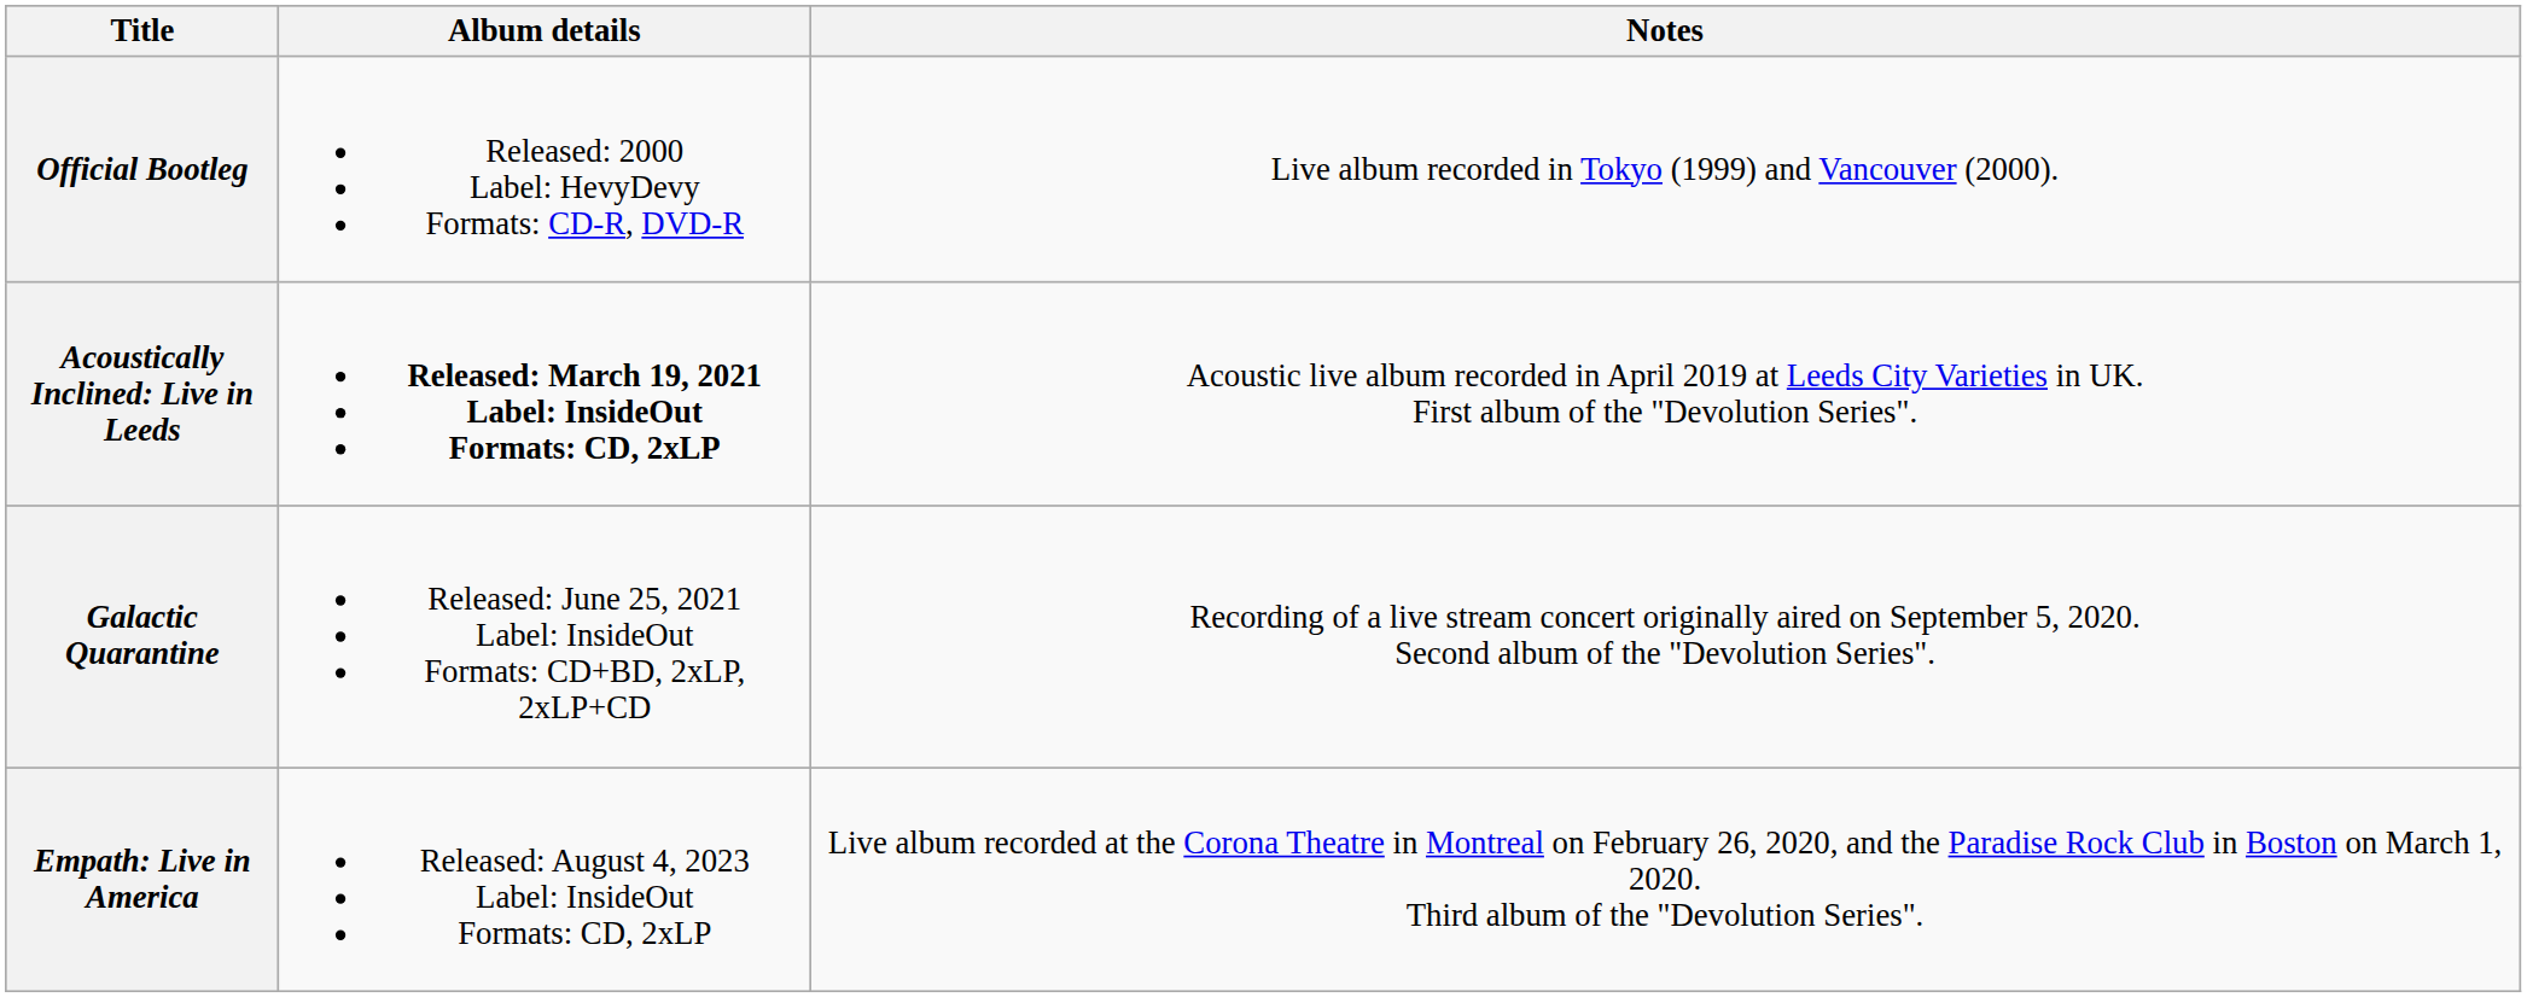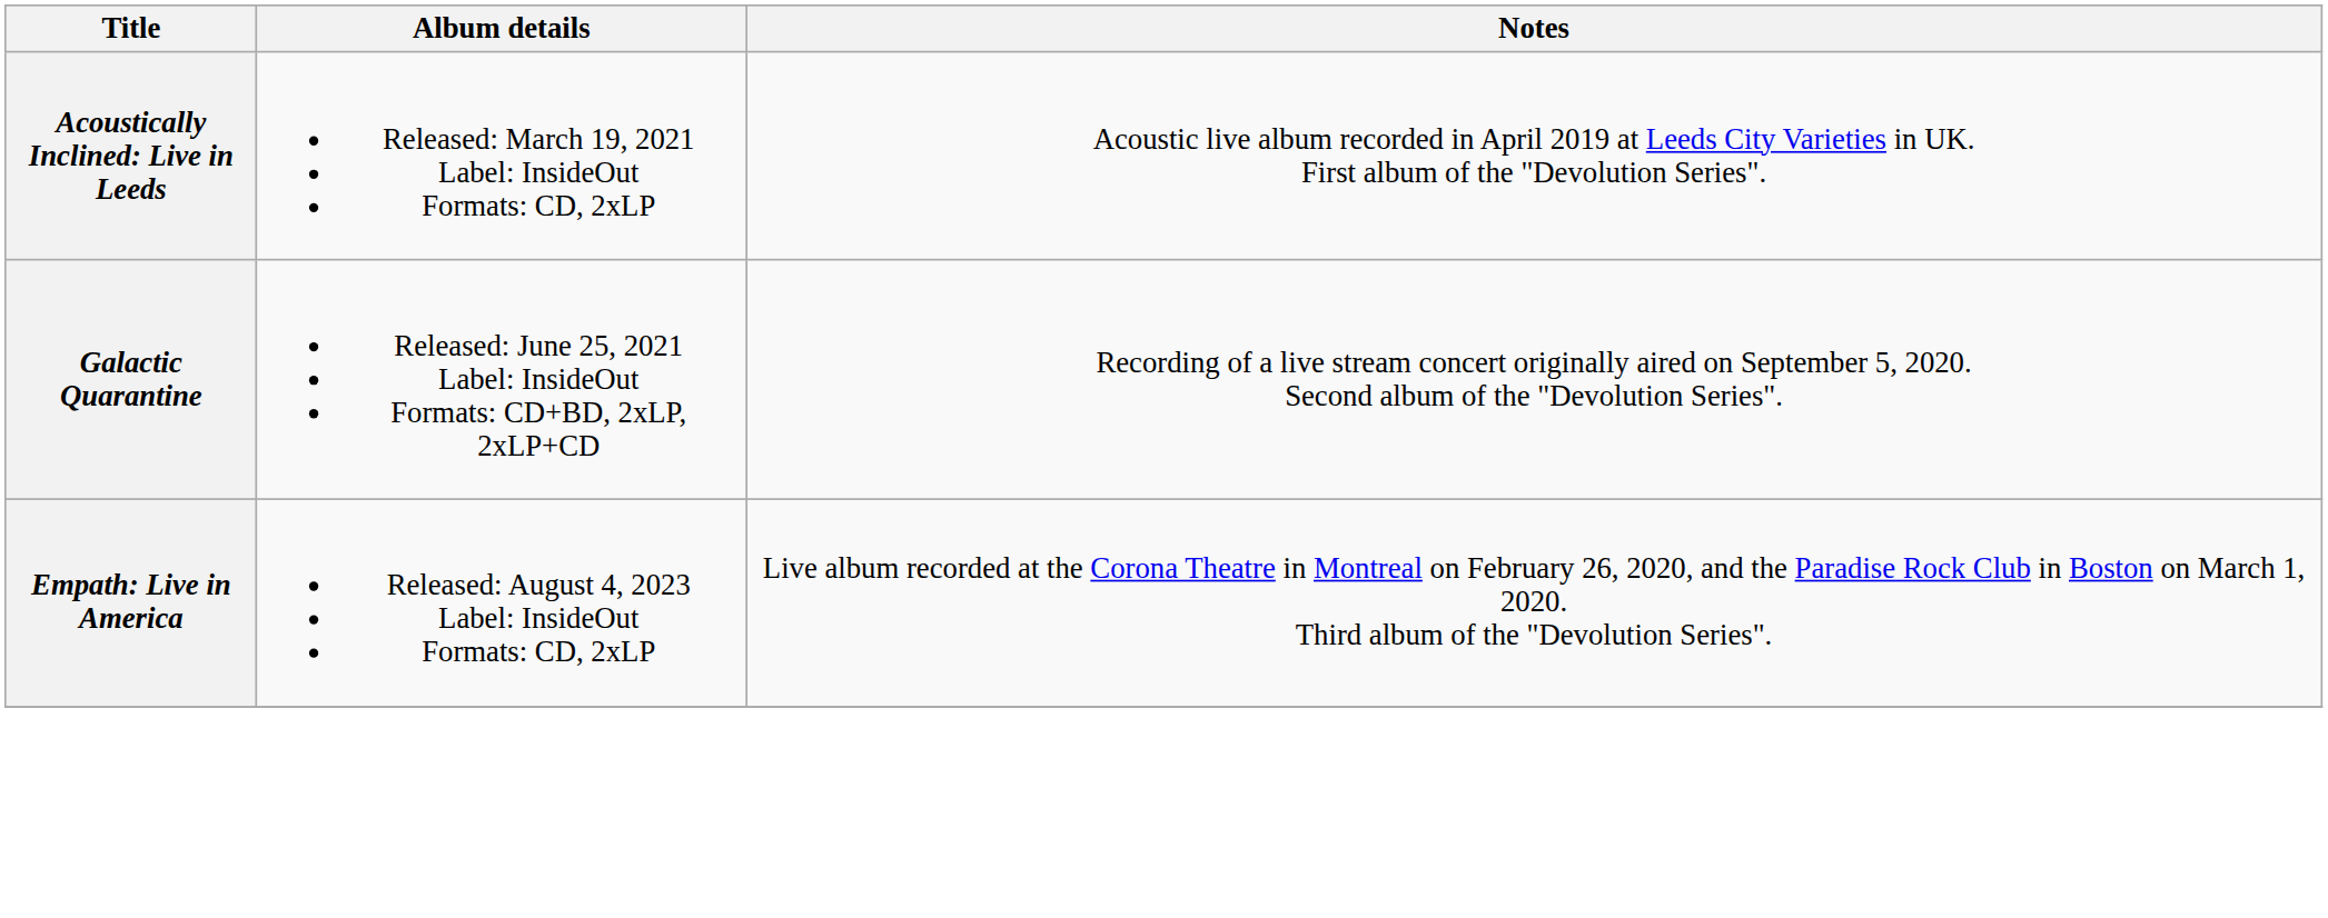- row: Official Bootleg | Released: 2000 Label: HevyDevy Formats: CD-R, DVD-R | Live album recorded in Tokyo (1999) and Vancouver (2000).
Acoustically Inclined: Live in Leeds | Album details: bold -> normal
